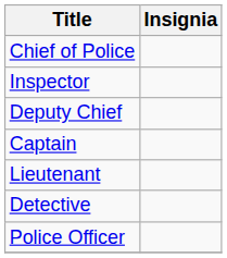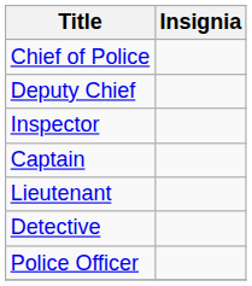rows swapped: Deputy Chief <-> Inspector
